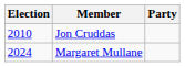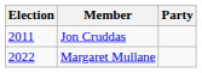Jon Cruddas | Election: 2010 -> 2011
Margaret Mullane | Election: 2024 -> 2022
